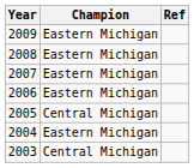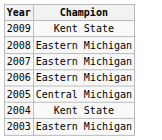- column: Ref
2009 | Champion: Eastern Michigan -> Kent State
2004 | Champion: Eastern Michigan -> Kent State
2003 | Champion: Central Michigan -> Eastern Michigan
